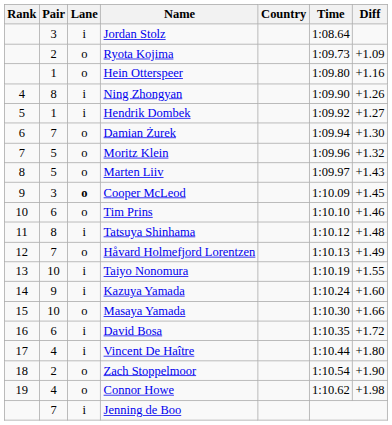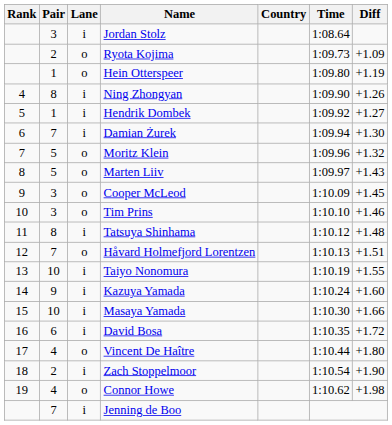Hein Otterspeer | Diff: +1.16 -> +1.19
Damian Żurek | Lane: o -> i
Cooper McLeod | Lane: bold -> normal
Tim Prins | Pair: 6 -> 3
Håvard Holmefjord Lorentzen | Diff: +1.49 -> +1.51
Masaya Yamada | Lane: o -> i
Vincent De Haître | Lane: i -> o
Zach Stoppelmoor | Lane: o -> i
